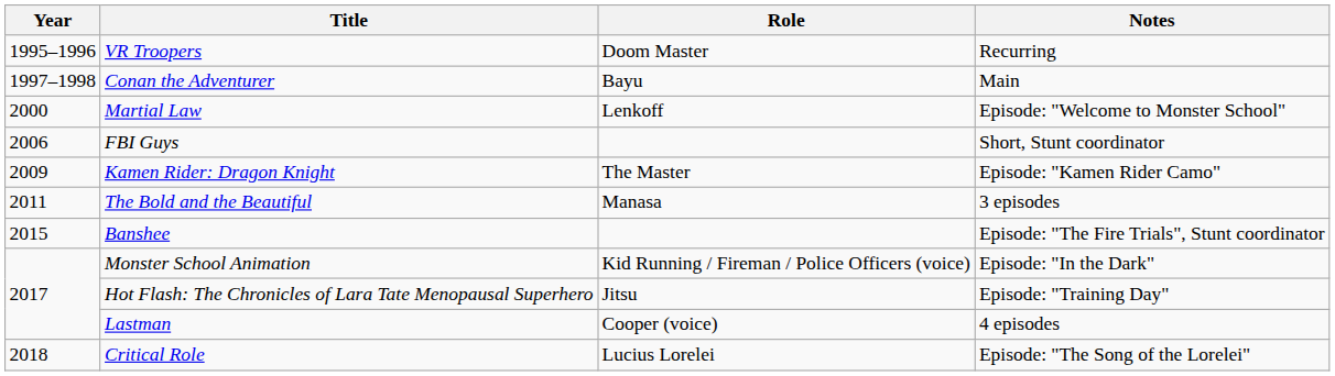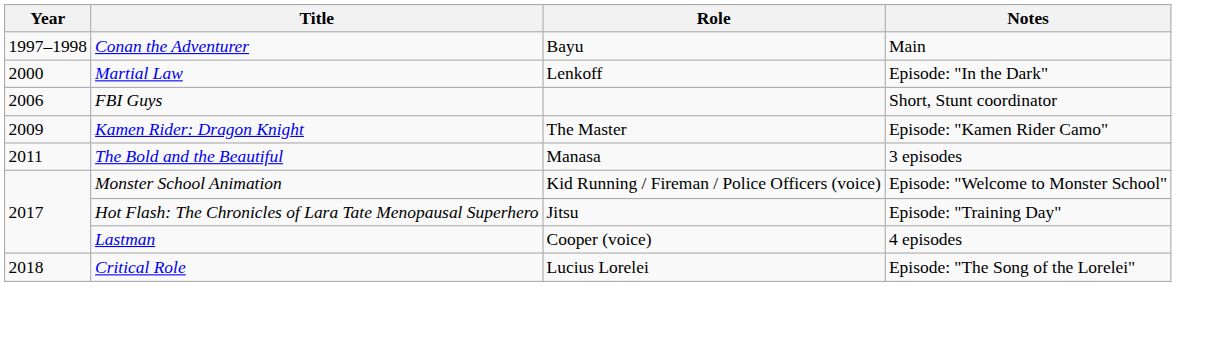- row: 1995–1996 | VR Troopers | Doom Master | Recurring
Martial Law | Notes: Episode: "Welcome to Monster School" -> Episode: "In the Dark"
- row: 2015 | Banshee | Episode: "The Fire Trials", Stunt coordinator
Monster School Animation | Notes: Episode: "In the Dark" -> Episode: "Welcome to Monster School"
